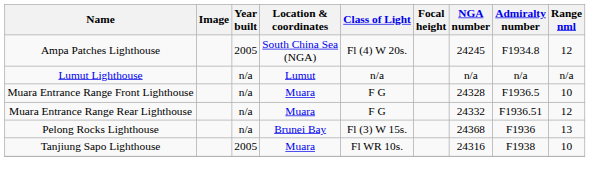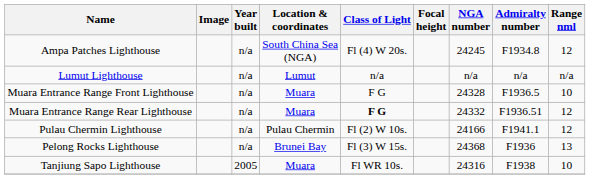Ampa Patches Lighthouse | Year built: 2005 -> n/a
Muara Entrance Range Rear Lighthouse | Class of Light: normal -> bold
+ row: Pulau Chermin Lighthouse | n/a | Pulau Chermin | Fl (2) W 10s. | 24166 | F1941.1 | 12
